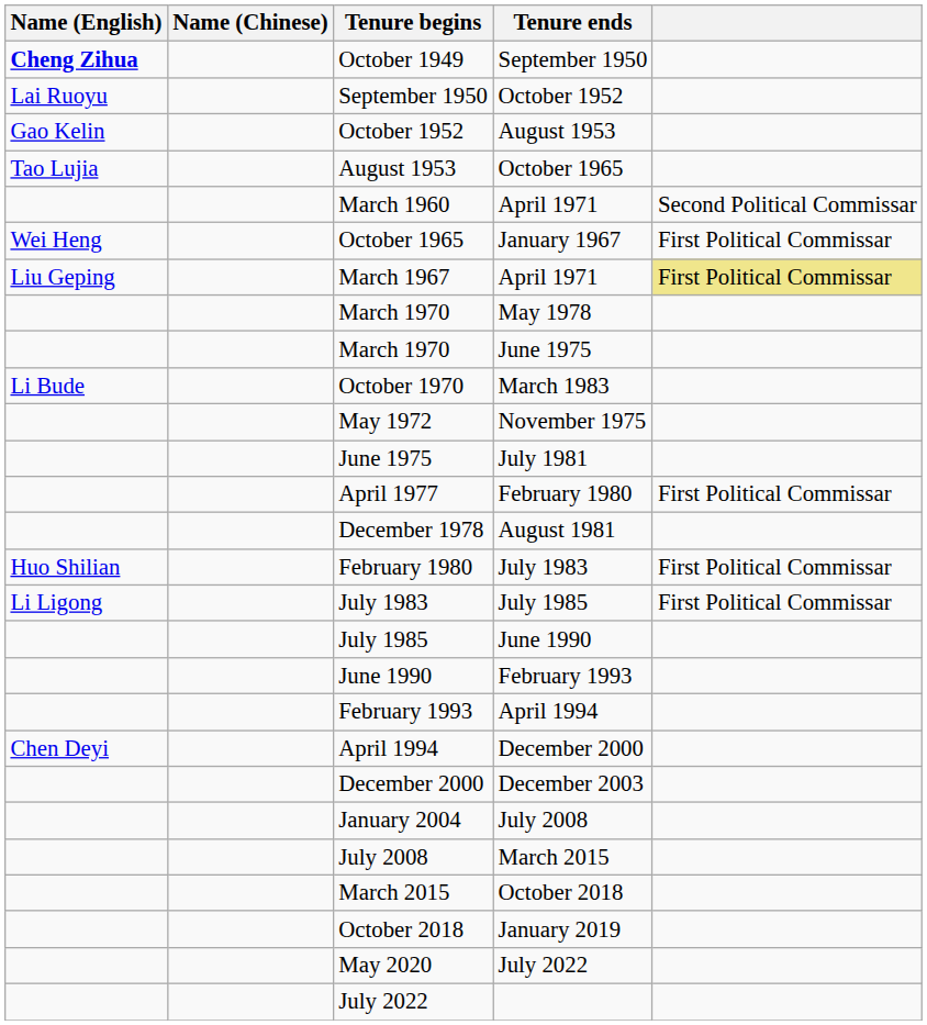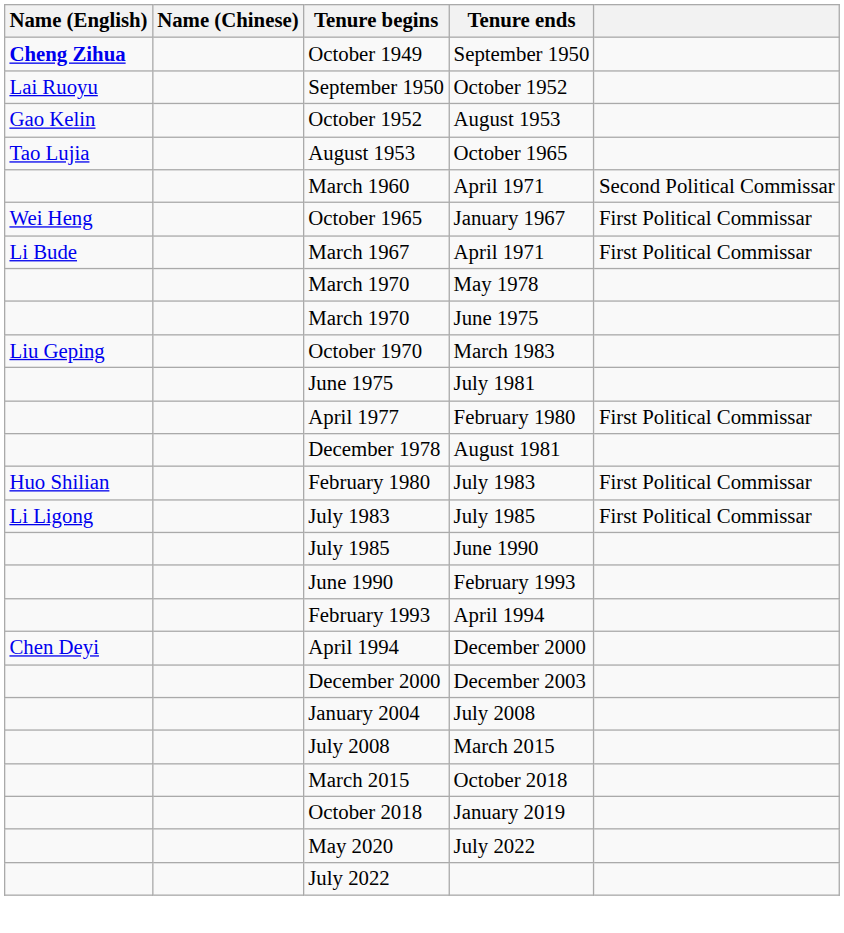March 1967 | Name (English): Liu Geping -> Li Bude
March 1967 | column 5: khaki background -> no background
October 1970 | Name (English): Li Bude -> Liu Geping
- row: May 1972 | November 1975
